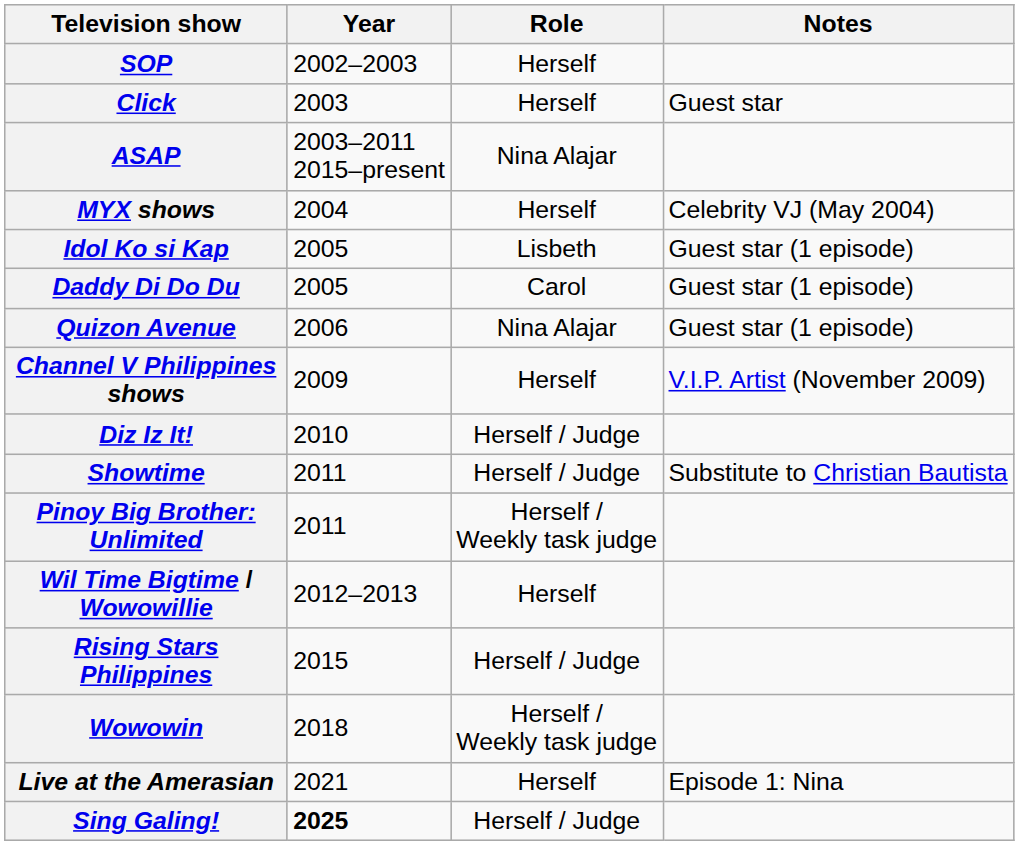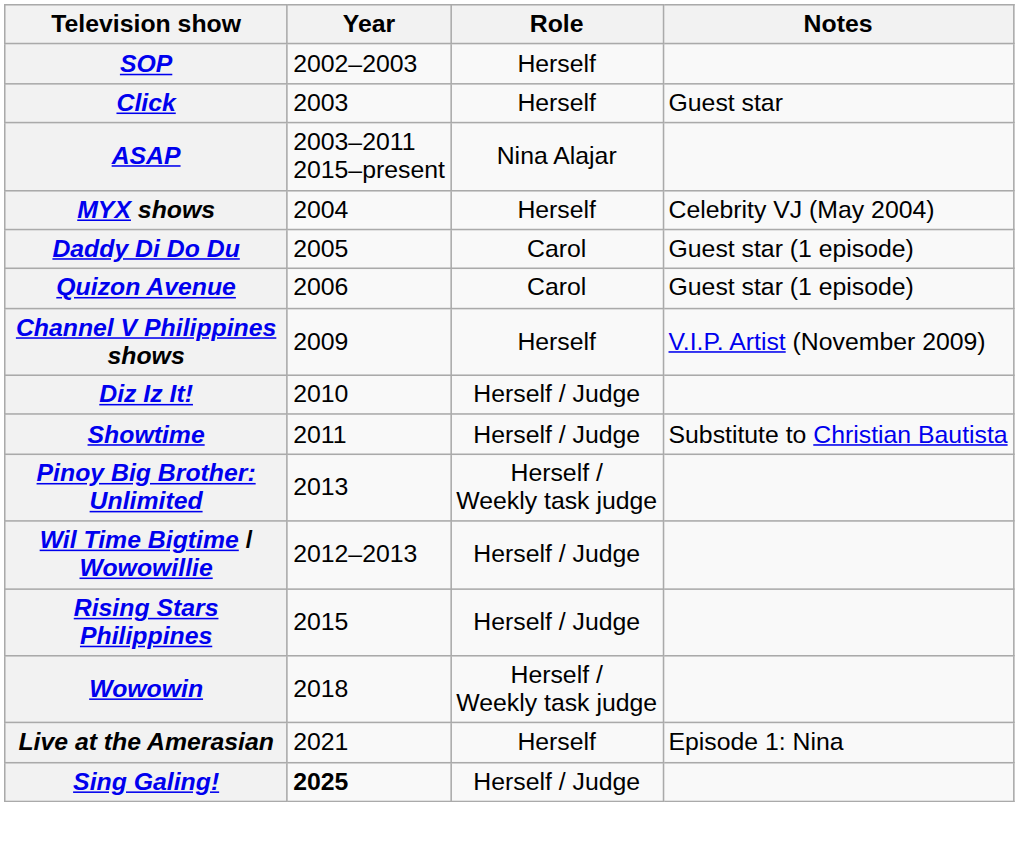- row: Idol Ko si Kap | 2005 | Lisbeth | Guest star (1 episode)
Quizon Avenue | Role: Nina Alajar -> Carol
Pinoy Big Brother: Unlimited | Year: 2011 -> 2013
Wil Time Bigtime / Wowowillie | Role: Herself -> Herself / Judge
